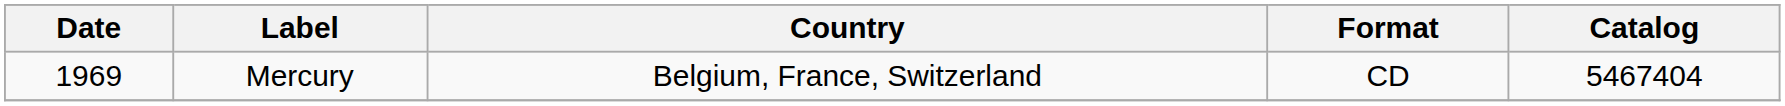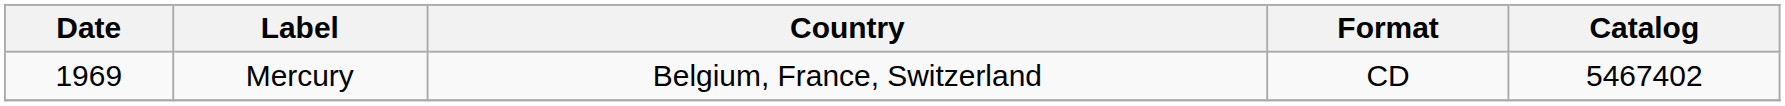Mercury | Catalog: 5467404 -> 5467402
